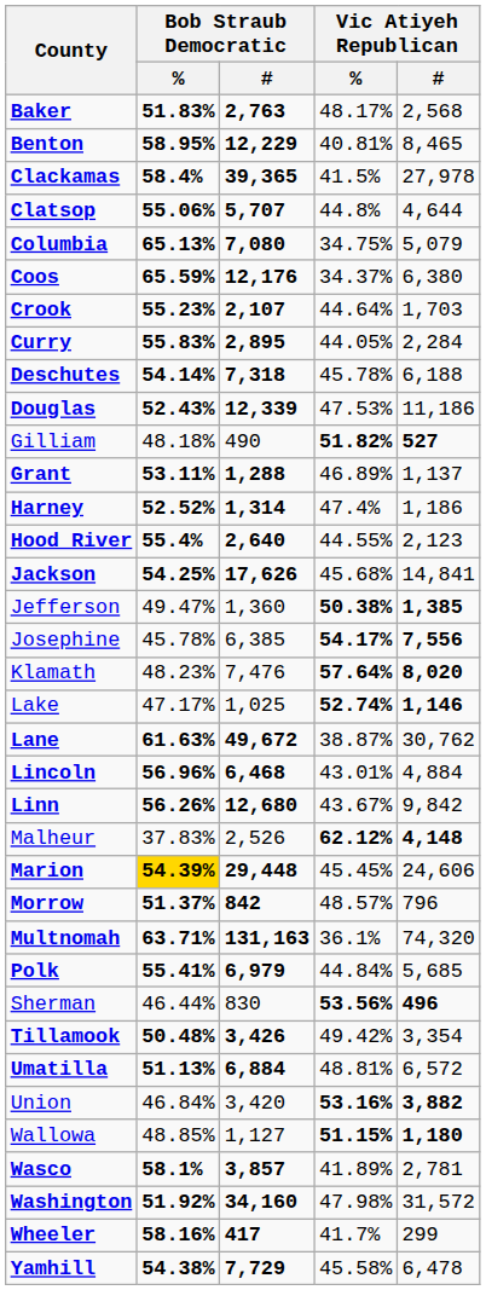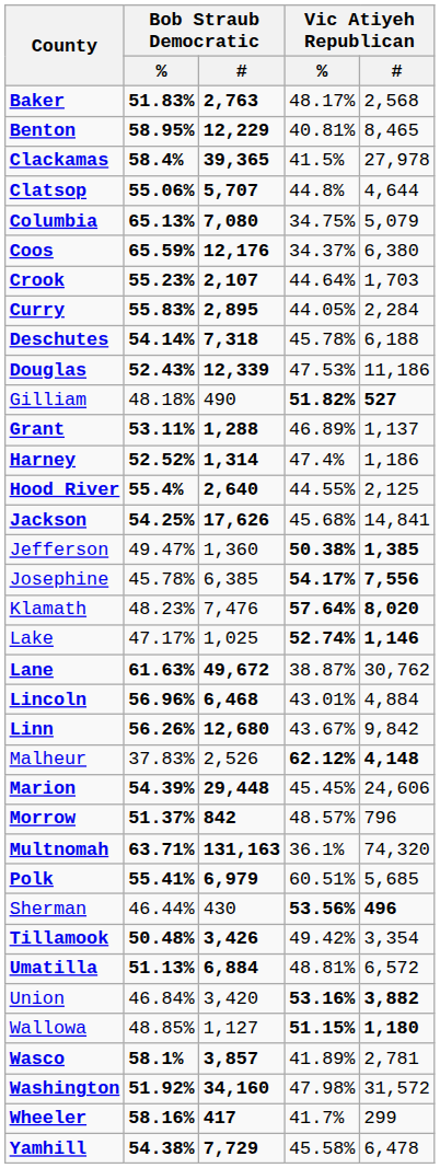Hood River | Vic Atiyeh Republican / #: 2,123 -> 2,125
Marion | Bob Straub Democratic / %: gold background -> no background
Polk | Vic Atiyeh Republican / %: 44.84% -> 60.51%
Sherman | Bob Straub Democratic / #: 830 -> 430
